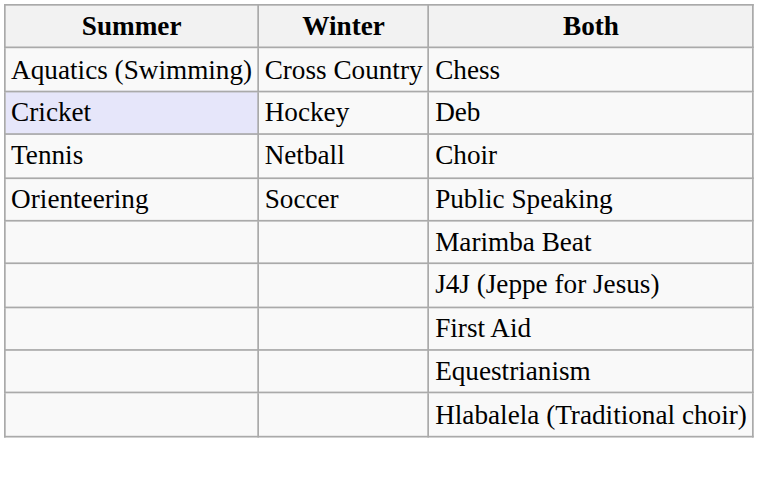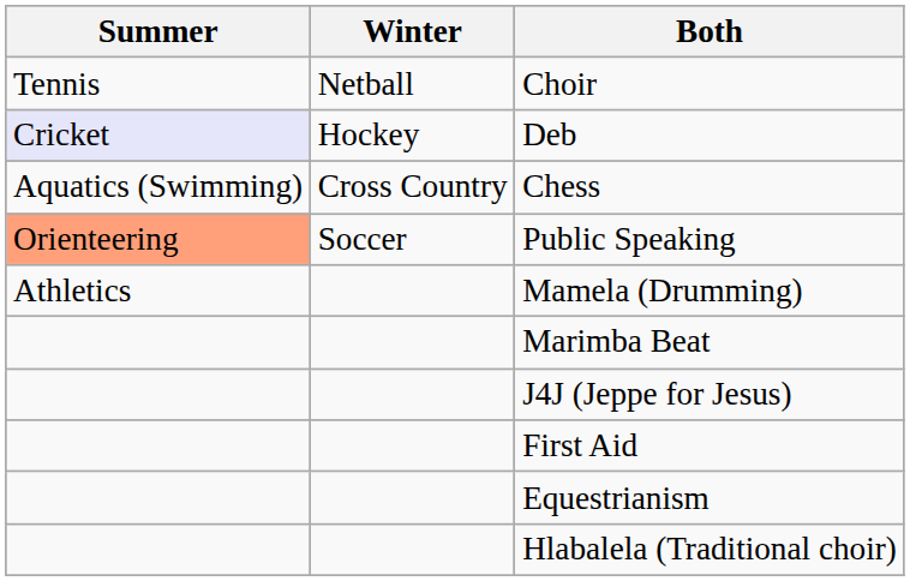rows swapped: Chess <-> Choir
Public Speaking | Summer: no background -> lightsalmon background
+ row: Athletics | Mamela (Drumming)
